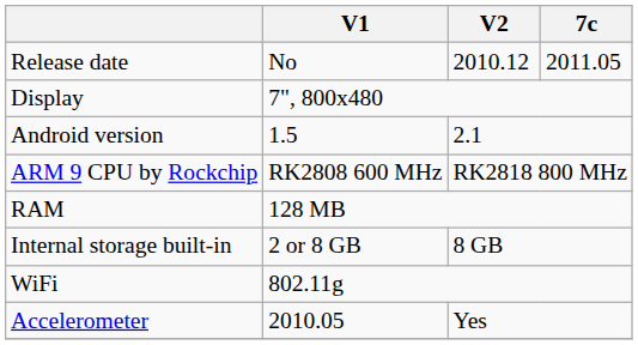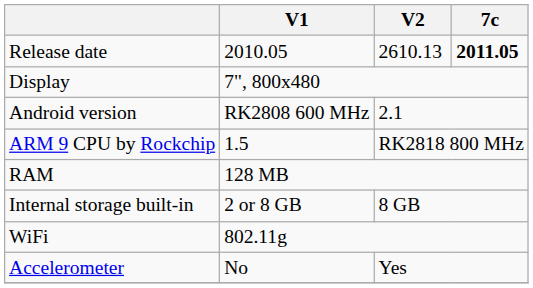Release date | V1: No -> 2010.05
Release date | V2: 2010.12 -> 2610.13
Release date | 7c: normal -> bold
Android version | V1: 1.5 -> RK2808 600 MHz
ARM 9 CPU by Rockchip | V1: RK2808 600 MHz -> 1.5
Accelerometer | V1: 2010.05 -> No
